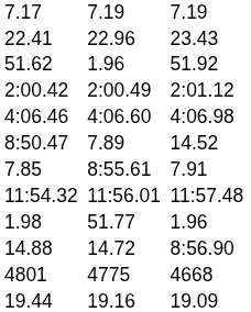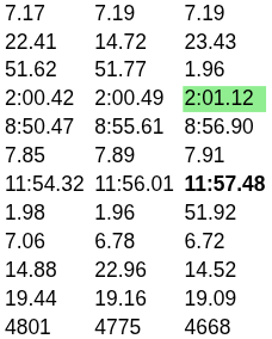22.41 | column 5: 22.96 -> 14.72
51.62 | column 5: 1.96 -> 51.77
51.62 | column 7: 51.92 -> 1.96
2:00.42 | column 7: no background -> lightgreen background
- row: 4:06.46 | 4:06.60 | 4:06.98
8:50.47 | column 5: 7.89 -> 8:55.61
8:50.47 | column 7: 14.52 -> 8:56.90
7.85 | column 5: 8:55.61 -> 7.89
11:54.32 | column 7: normal -> bold
1.98 | column 5: 51.77 -> 1.96
1.98 | column 7: 1.96 -> 51.92
+ row: 7.06 | 6.78 | 6.72
14.88 | column 5: 14.72 -> 22.96
14.88 | column 7: 8:56.90 -> 14.52
rows swapped: 19.44 <-> 4801
